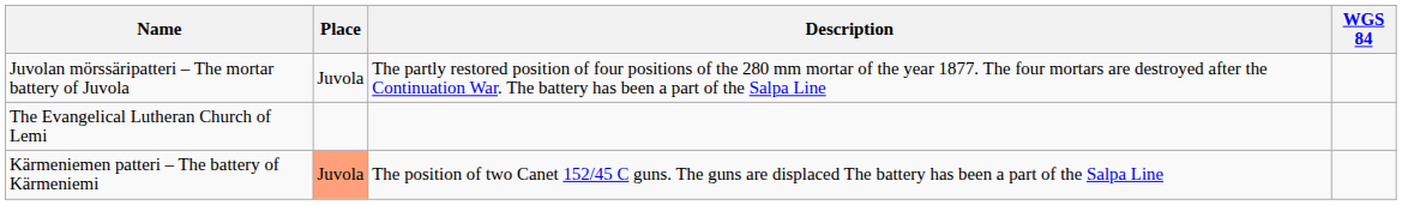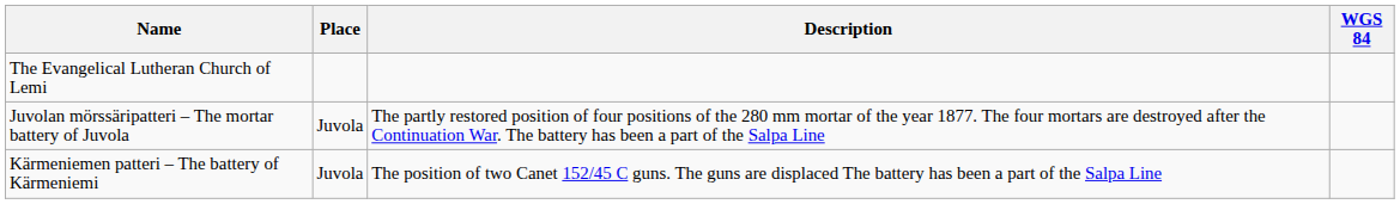rows swapped: The Evangelical Lutheran Church of Lemi <-> Juvolan mörssäripatteri – The mortar battery of Juvola
Kärmeniemen patteri – The battery of Kärmeniemi | Place: lightsalmon background -> no background
